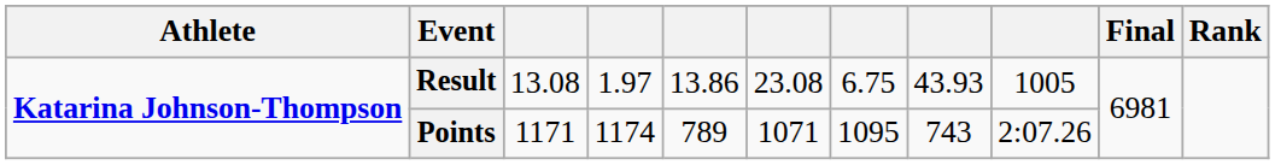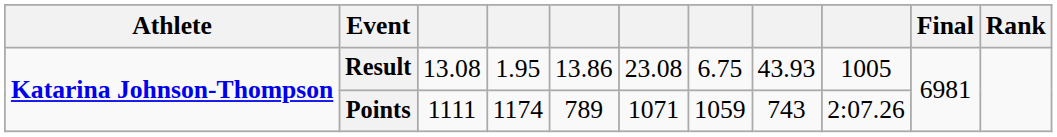Result | column 4: 1.97 -> 1.95
Points | column 3: 1171 -> 1111
Points | column 7: 1095 -> 1059
